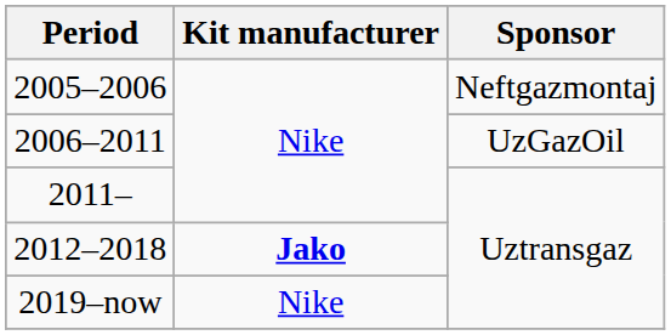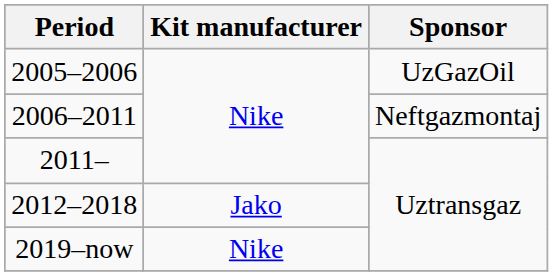2005–2006 | Sponsor: Neftgazmontaj -> UzGazOil
2006–2011 | Sponsor: UzGazOil -> Neftgazmontaj
2012–2018 | Kit manufacturer: bold -> normal
